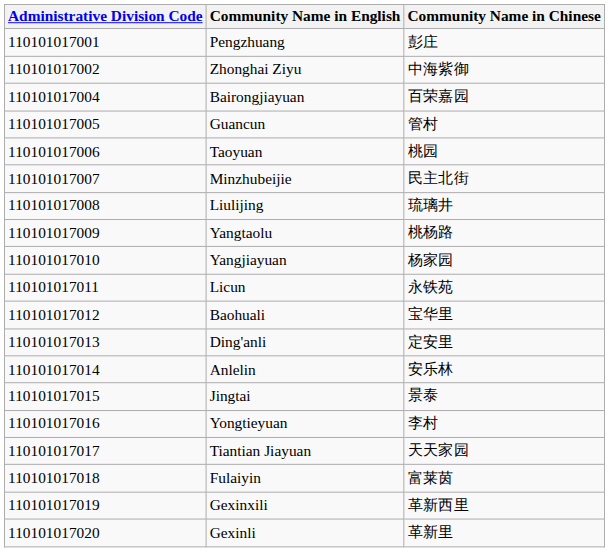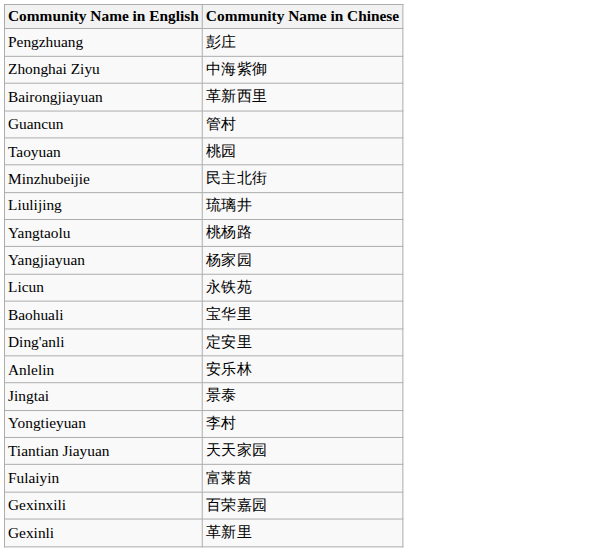- column: Administrative Division Code | 110101017001 | 110101017002 | 110101017004 | 110101017005 | 110101017006 | 110101017007 | 110101017008 | 110101017009 | 110101017010 | 110101017011 | 110101017012 | 110101017013 | 110101017014 | 110101017015 | 110101017016 | 110101017017 | 110101017018 | 110101017019 | 110101017020
Bairongjiayuan | Community Name in Chinese: 百荣嘉园 -> 革新西里
Gexinxili | Community Name in Chinese: 革新西里 -> 百荣嘉园
